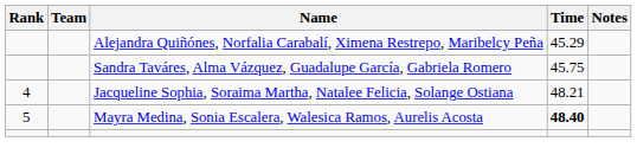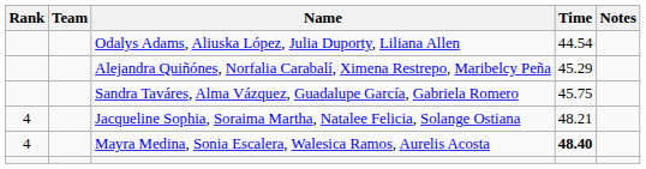+ row: Odalys Adams, Aliuska López, Julia Duporty, Liliana Allen | 44.54
Mayra Medina, Sonia Escalera, Walesica Ramos, Aurelis Acosta | Rank: 5 -> 4
